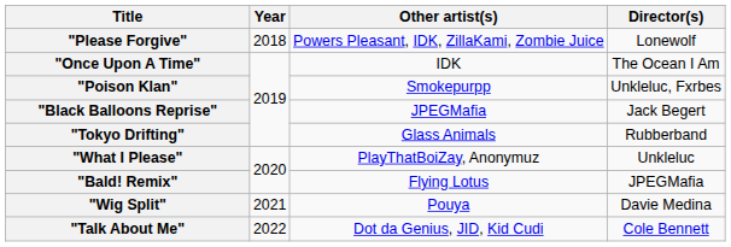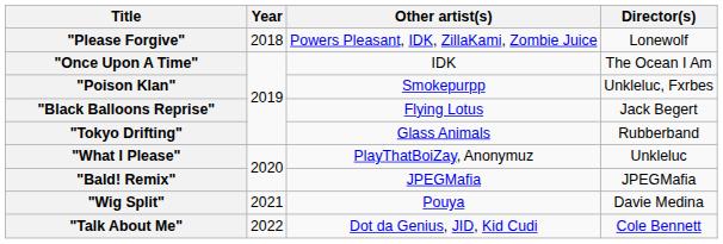"Black Balloons Reprise" | Other artist(s): JPEGMafia -> Flying Lotus
"Bald! Remix" | Other artist(s): Flying Lotus -> JPEGMafia
